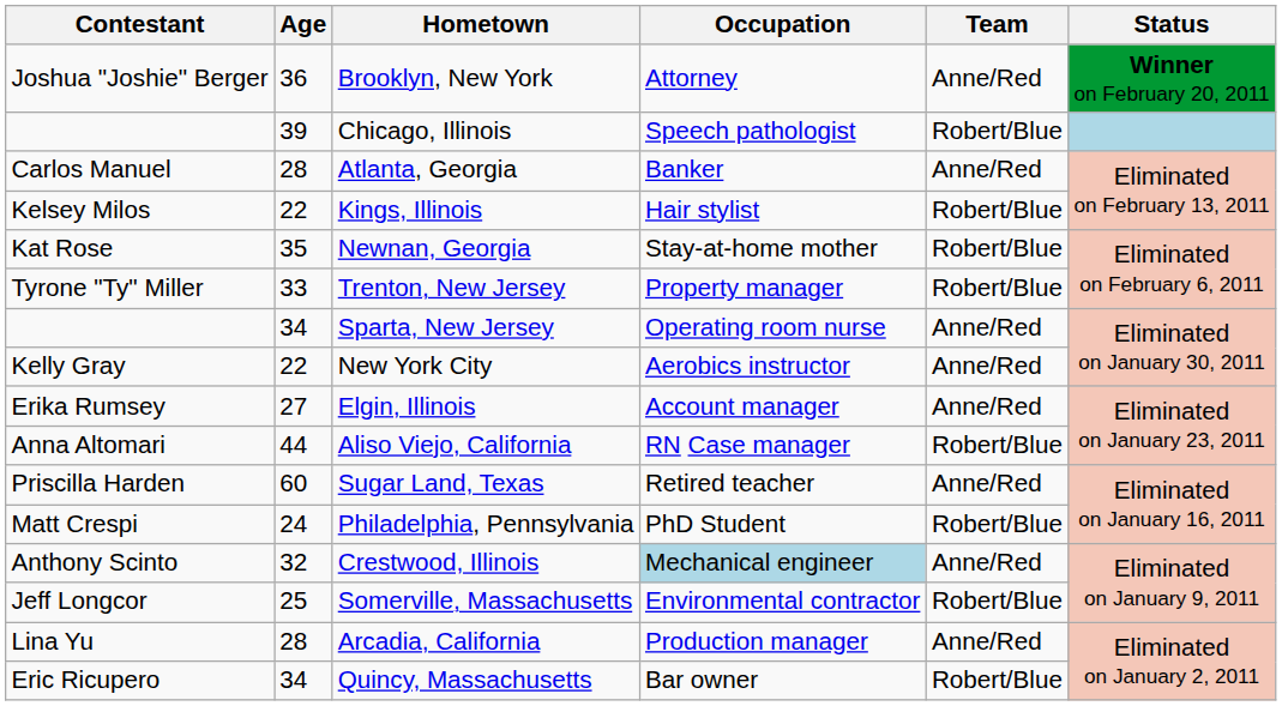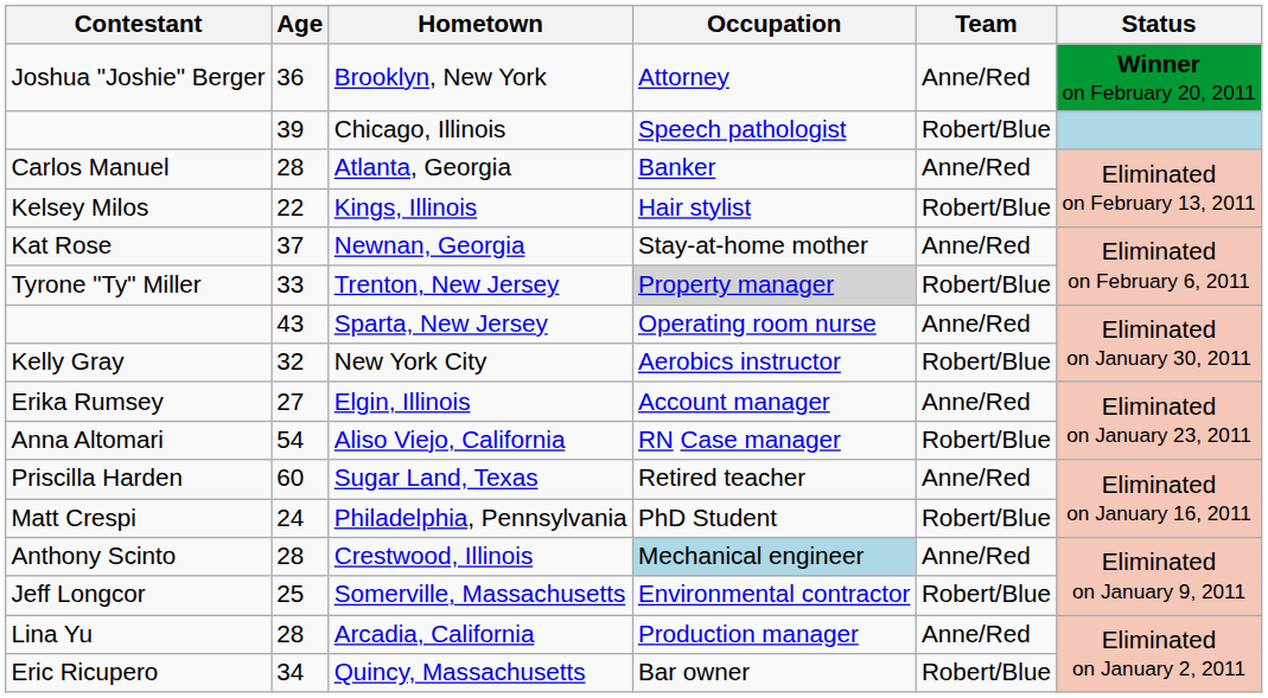Newnan, Georgia | Age: 35 -> 37
Newnan, Georgia | Team: Robert/Blue -> Anne/Red
Trenton, New Jersey | Occupation: no background -> lightgrey background
Sparta, New Jersey | Age: 34 -> 43
New York City | Age: 22 -> 32
New York City | Team: Anne/Red -> Robert/Blue
Aliso Viejo, California | Age: 44 -> 54
Crestwood, Illinois | Age: 32 -> 28
